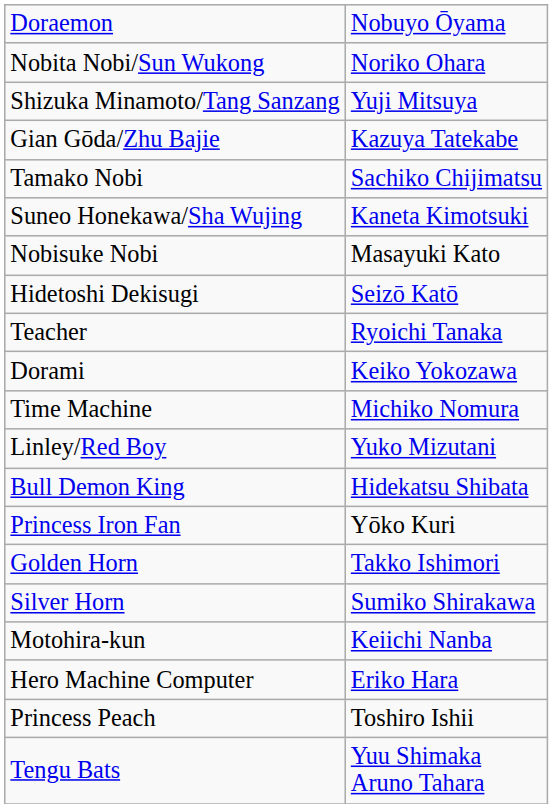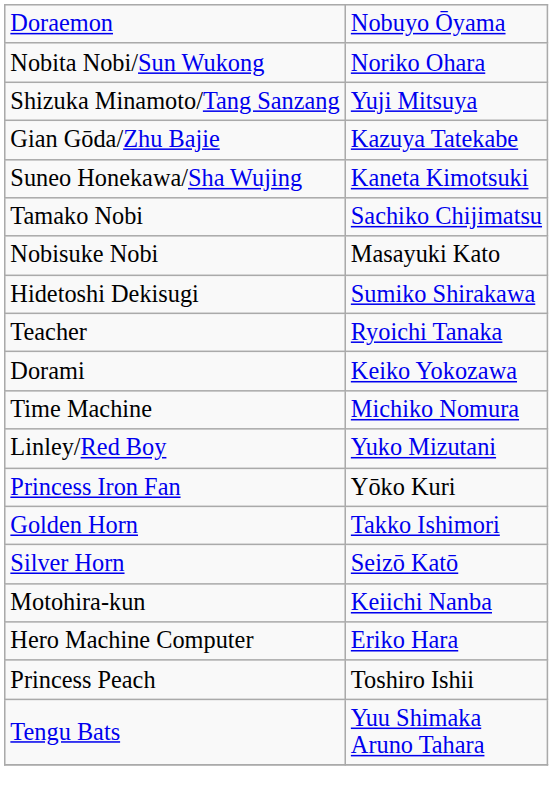rows swapped: Suneo Honekawa/Sha Wujing <-> Tamako Nobi
Hidetoshi Dekisugi | column 2: Seizō Katō -> Sumiko Shirakawa
- row: Bull Demon King | Hidekatsu Shibata
Silver Horn | column 2: Sumiko Shirakawa -> Seizō Katō
